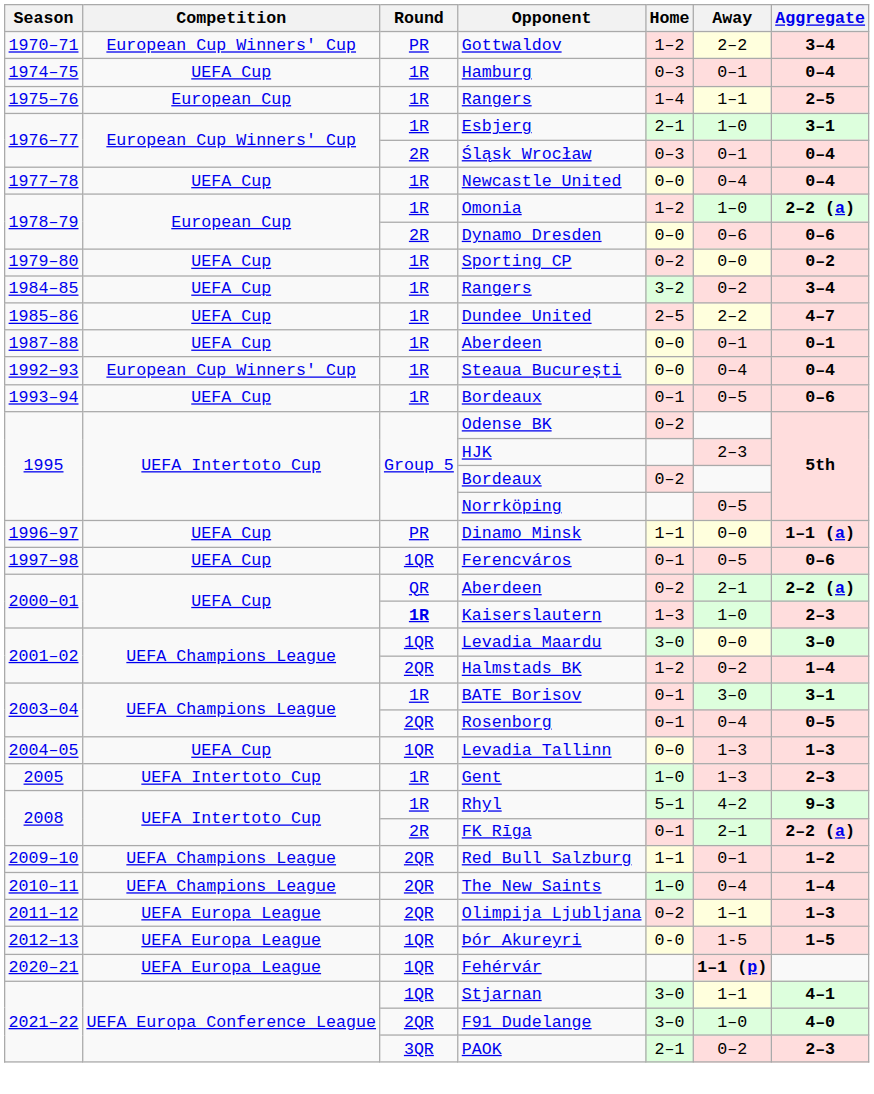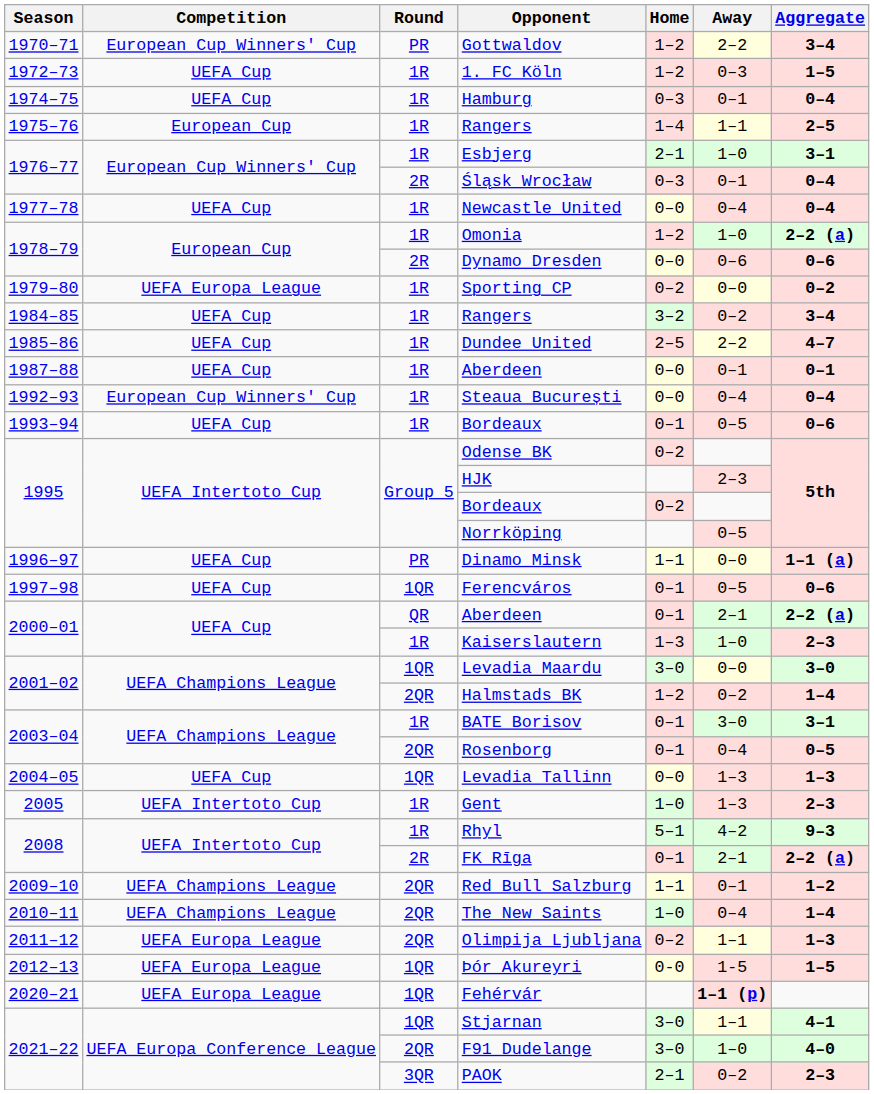+ row: 1972–73 | UEFA Cup | 1R | 1. FC Köln | 1–2 | 0–3 | 1–5
Sporting CP | Competition: UEFA Cup -> UEFA Europa League
2000–01 / Aberdeen | Home: 0–2 -> 0–1
Kaiserslautern | Round: bold -> normal
